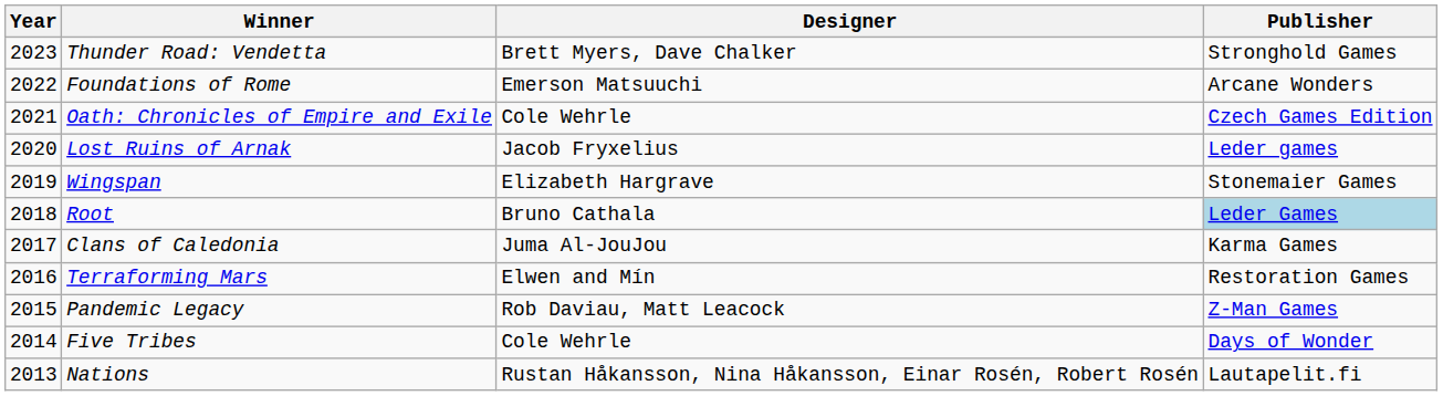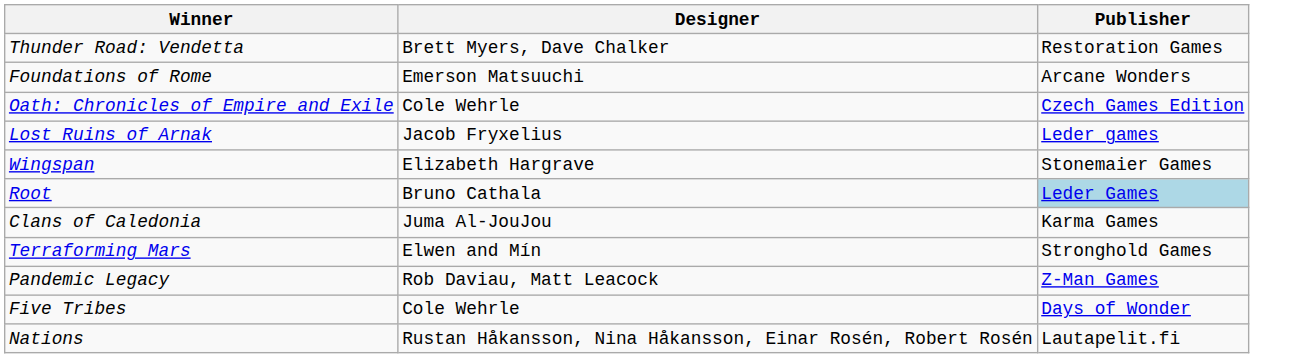- column: Year | 2023 | 2022 | 2021 | 2020 | 2019 | 2018 | 2017 | 2016 | 2015 | 2014 | 2013
Thunder Road: Vendetta | Publisher: Stronghold Games -> Restoration Games
Terraforming Mars | Publisher: Restoration Games -> Stronghold Games
